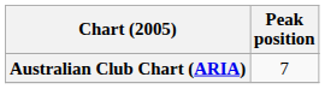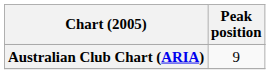Australian Club Chart (ARIA) | Peak position: 7 -> 9
